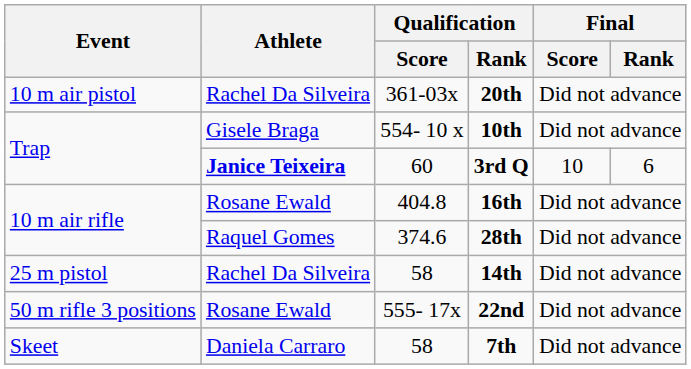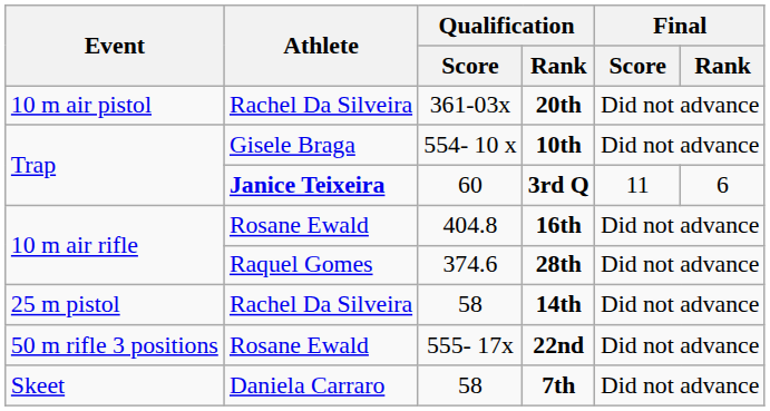3rd Q | Final / Score: 10 -> 11
